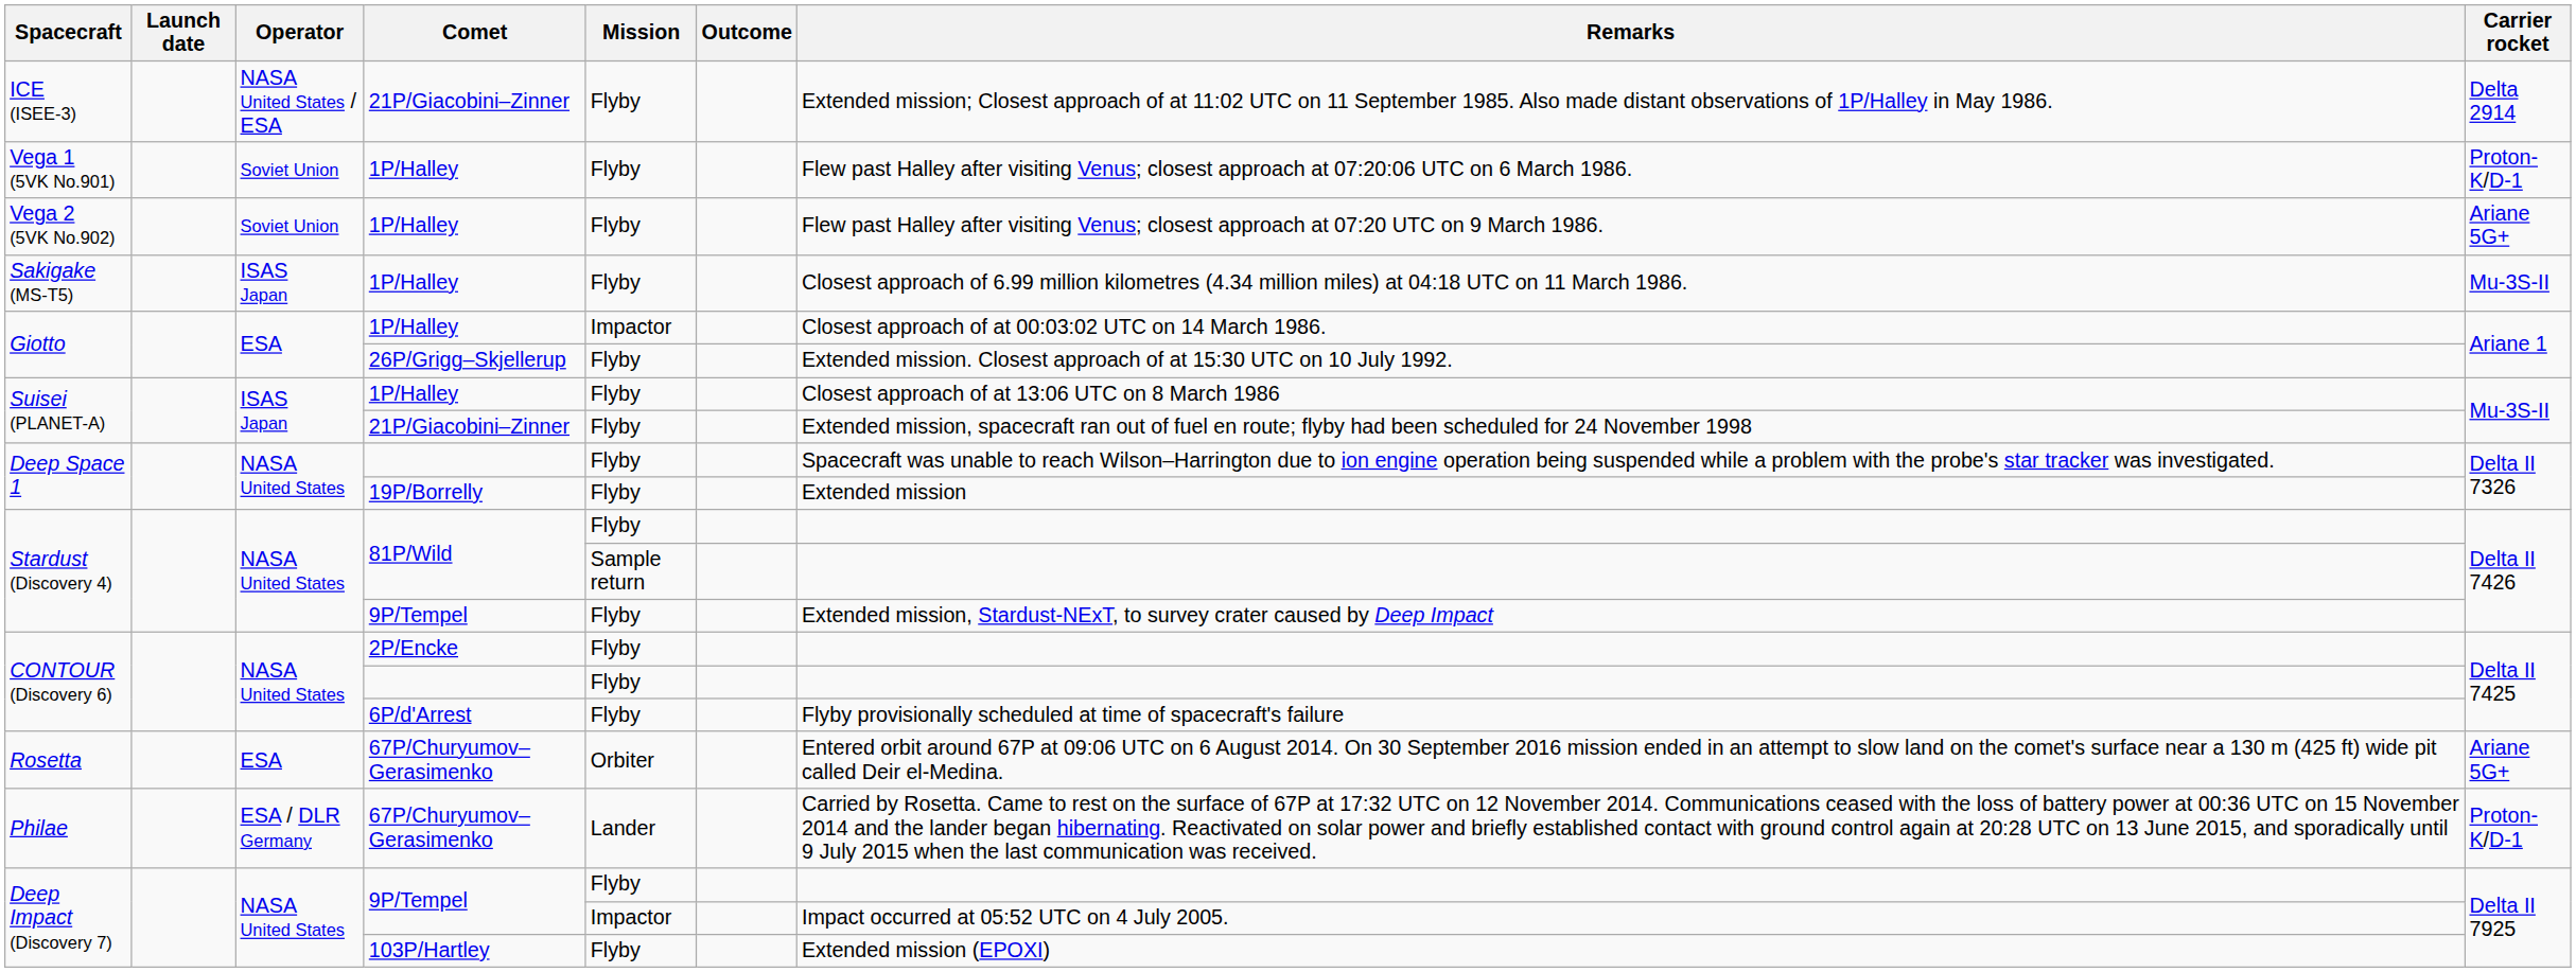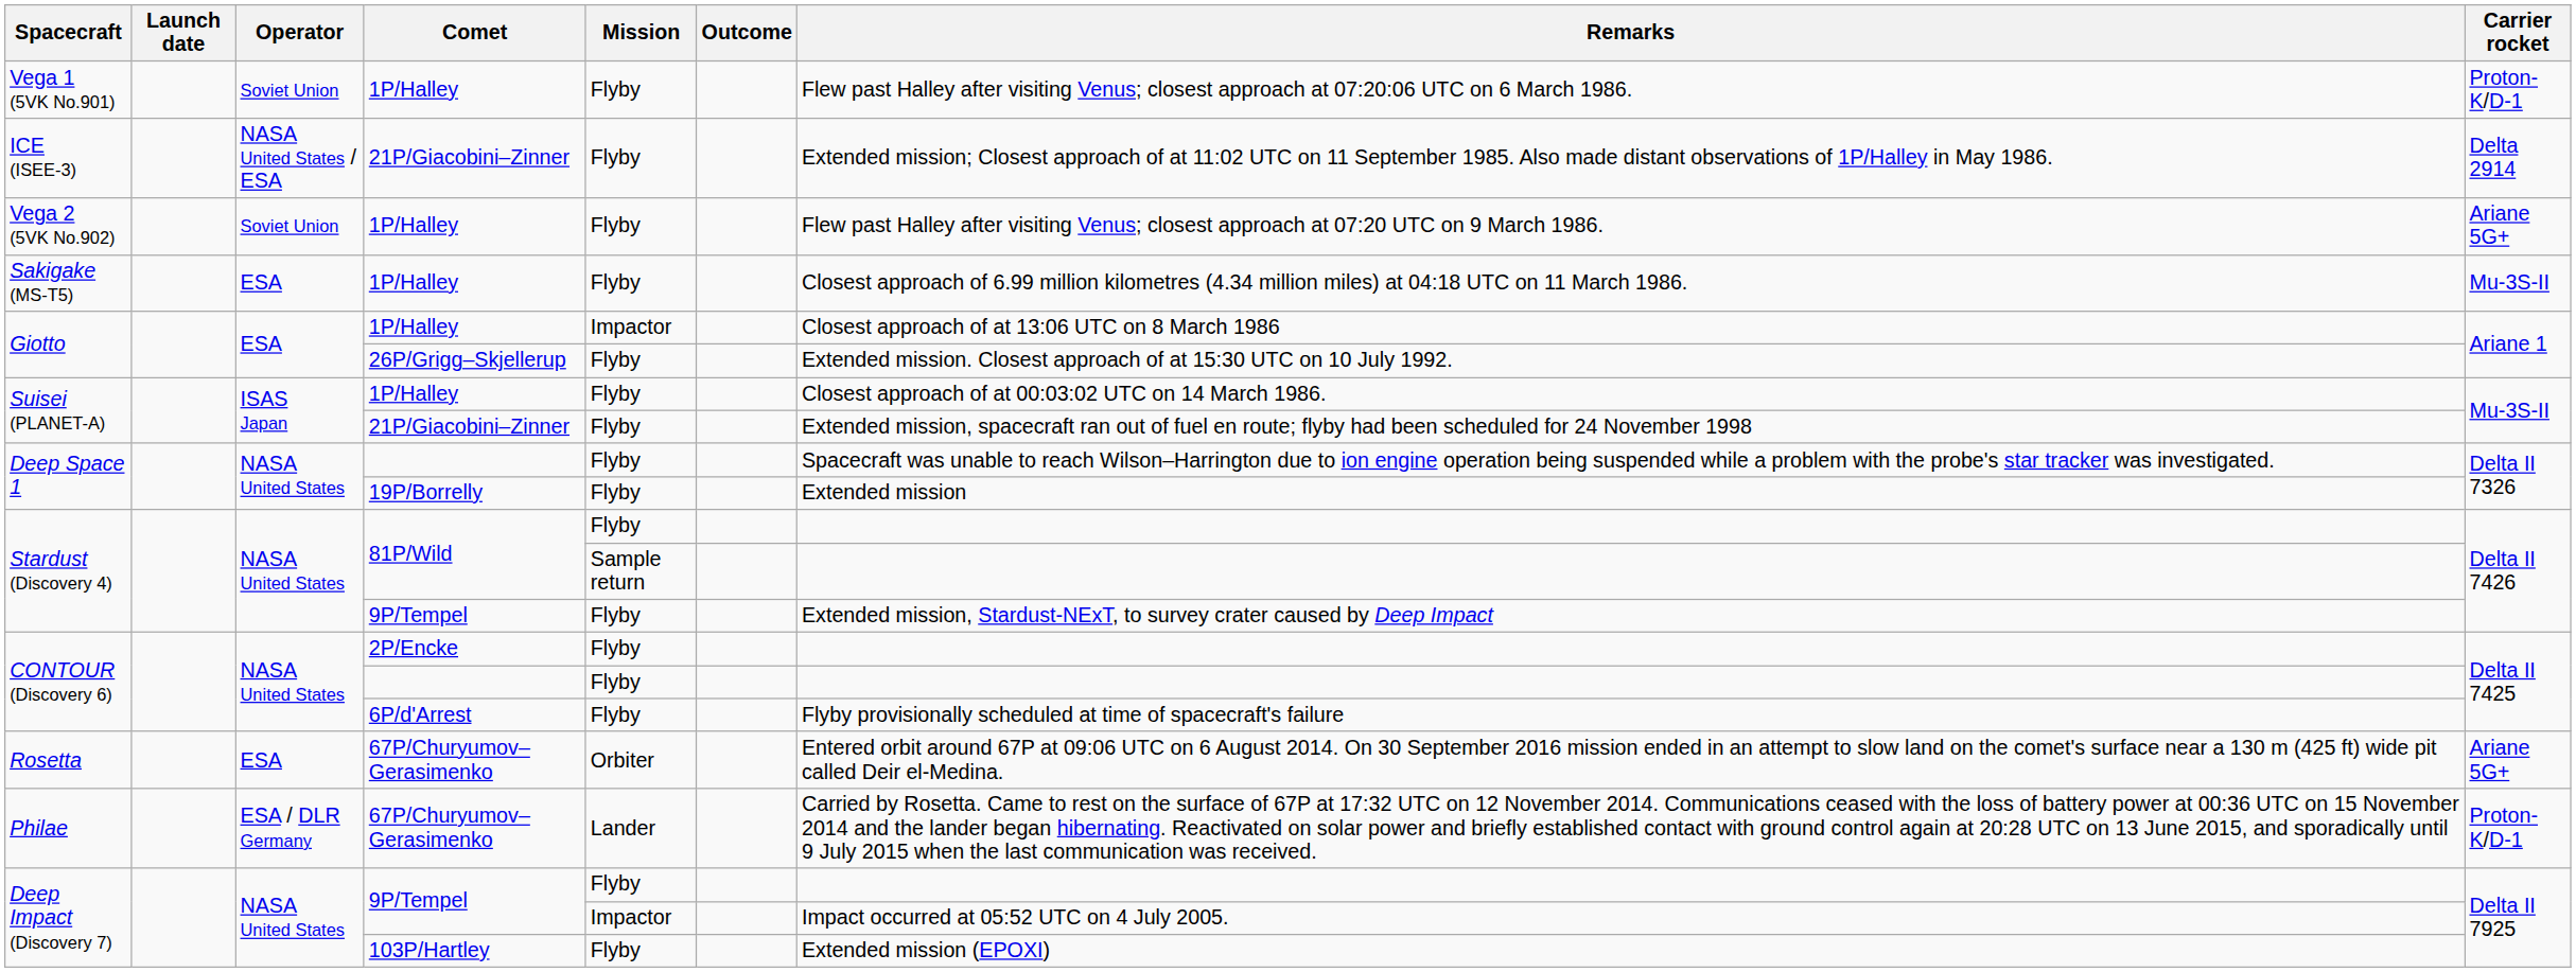rows swapped: ICE (ISEE-3) <-> Vega 1 (5VK No.901)
Sakigake (MS-T5) | Operator: ISAS Japan -> ESA
Giotto / 1P/Halley | Remarks: Closest approach of at 00:03:02 UTC on 14 March 1986. -> Closest approach of at 13:06 UTC on 8 March 1986
Suisei (PLANET-A) / 1P/Halley | Remarks: Closest approach of at 13:06 UTC on 8 March 1986 -> Closest approach of at 00:03:02 UTC on 14 March 1986.
